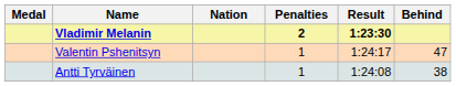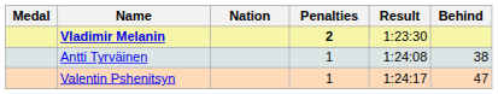Vladimir Melanin | Result: bold -> normal
rows swapped: Antti Tyrväinen <-> Valentin Pshenitsyn
